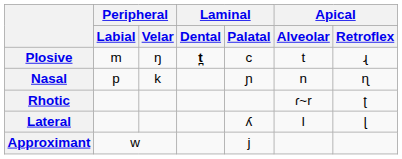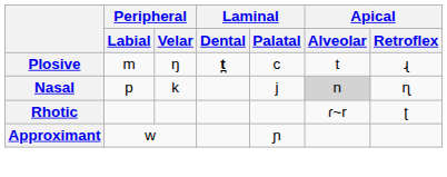Nasal | Laminal / Palatal: ɲ -> j
Nasal | Apical / Alveolar: no background -> lightgrey background
- row: Lateral | ʎ | l | ɭ
Approximant | Laminal / Palatal: j -> ɲ
